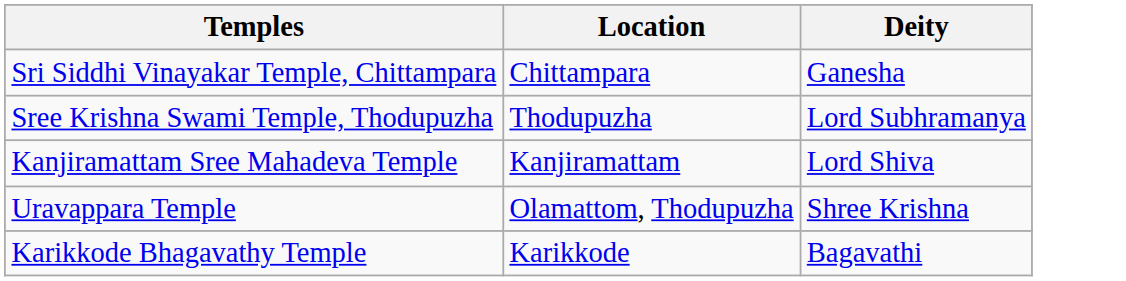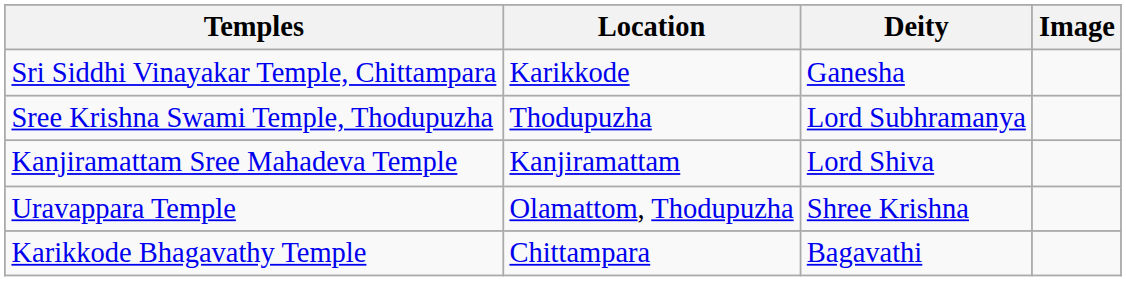+ column: Image
Sri Siddhi Vinayakar Temple, Chittampara | Location: Chittampara -> Karikkode
Karikkode Bhagavathy Temple | Location: Karikkode -> Chittampara
